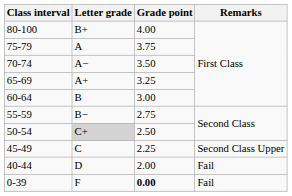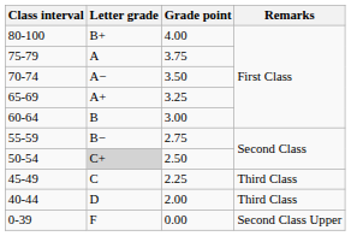45-49 | Remarks: Second Class Upper -> Third Class
40-44 | Remarks: Fail -> Third Class
0-39 | Grade point: bold -> normal
0-39 | Remarks: Fail -> Second Class Upper
